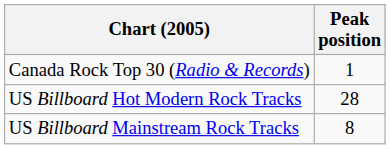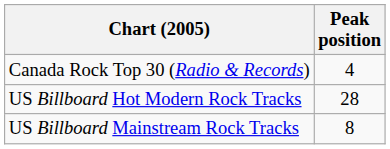Canada Rock Top 30 (Radio & Records) | Peak position: 1 -> 4
